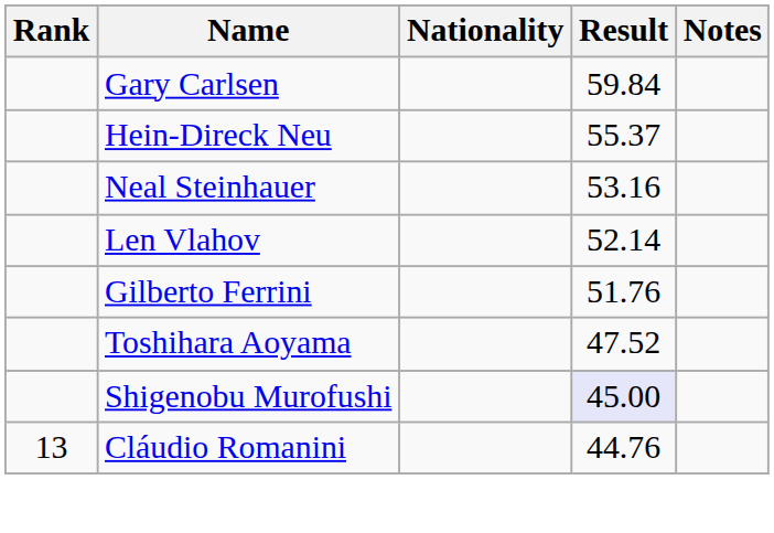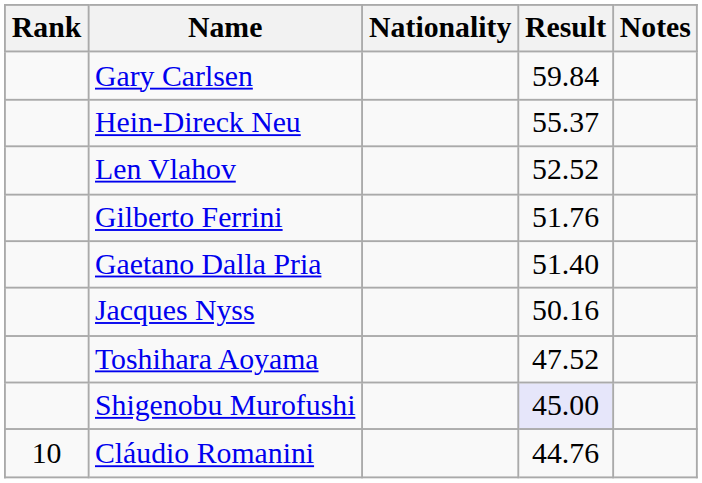- row: Neal Steinhauer | 53.16
Len Vlahov | Result: 52.14 -> 52.52
+ row: Gaetano Dalla Pria | 51.40
+ row: Jacques Nyss | 50.16
Cláudio Romanini | Rank: 13 -> 10
